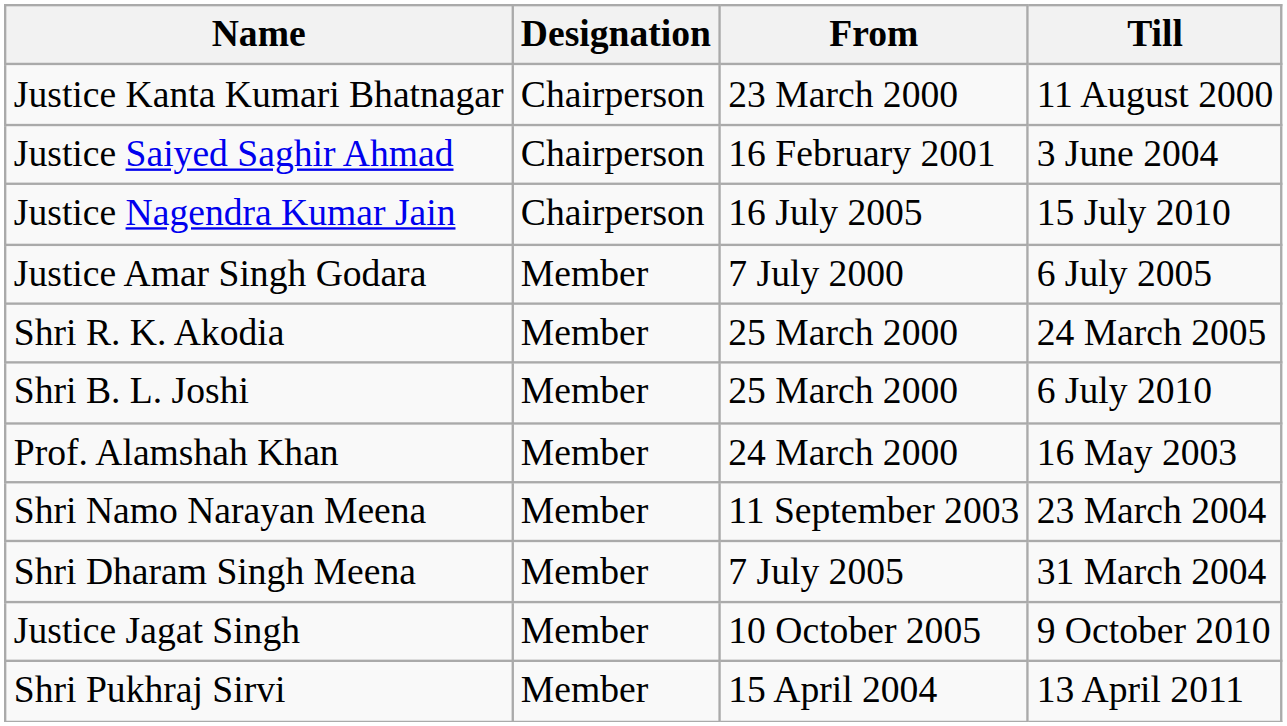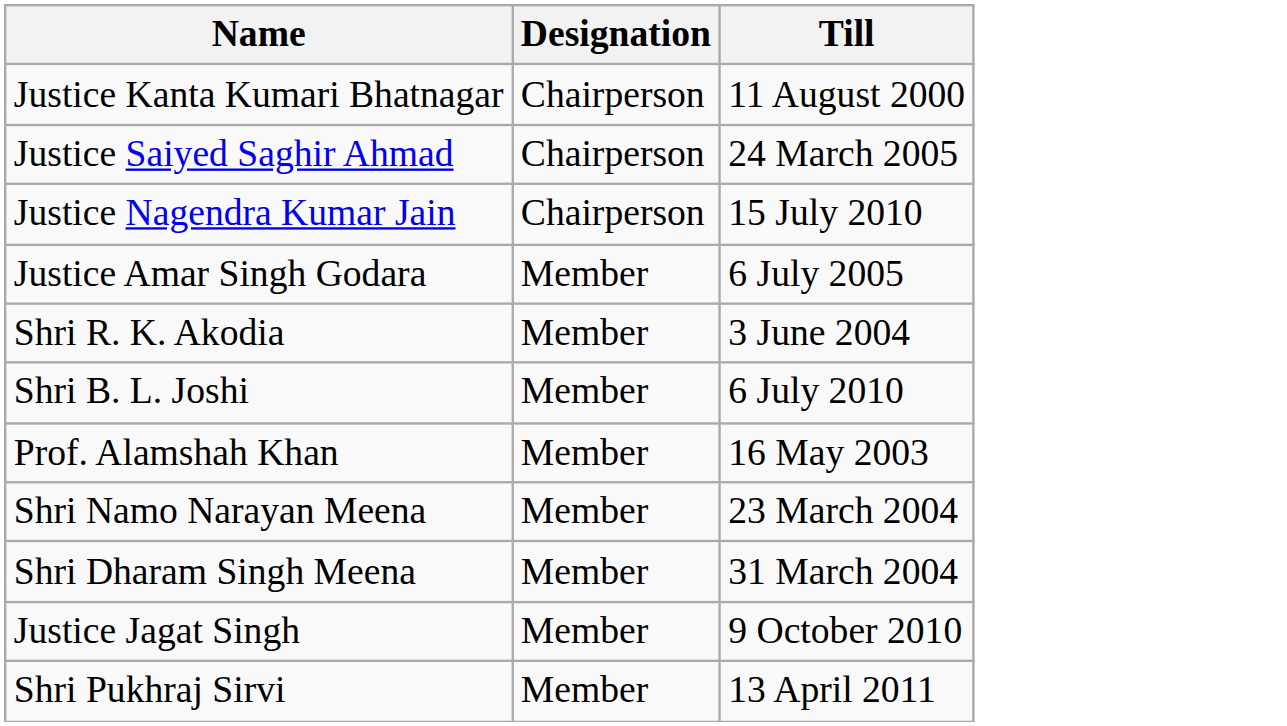- column: From | 23 March 2000 | 16 February 2001 | 16 July 2005 | 7 July 2000 | 25 March 2000 | 25 March 2000 | 24 March 2000 | 11 September 2003 | 7 July 2005 | 10 October 2005 | 15 April 2004
Justice Saiyed Saghir Ahmad | Till: 3 June 2004 -> 24 March 2005
Shri R. K. Akodia | Till: 24 March 2005 -> 3 June 2004
